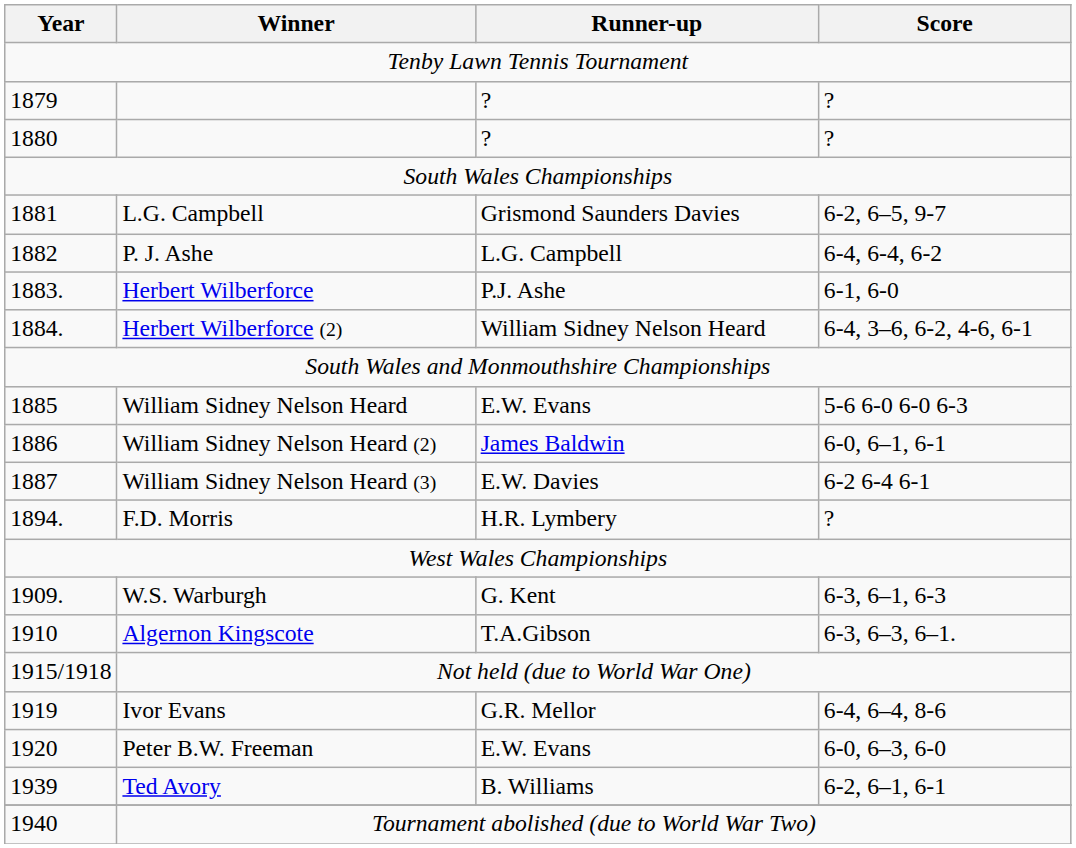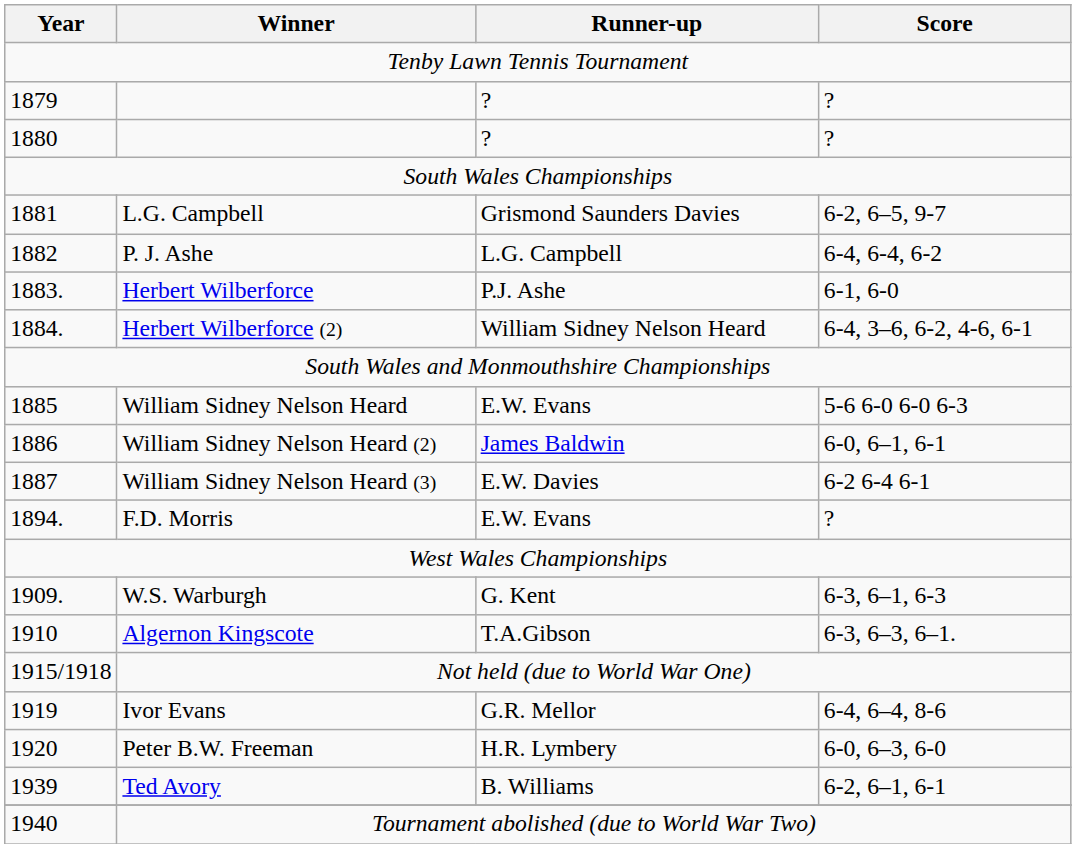F.D. Morris | Runner-up: H.R. Lymbery -> E.W. Evans
Peter B.W. Freeman | Runner-up: E.W. Evans -> H.R. Lymbery
